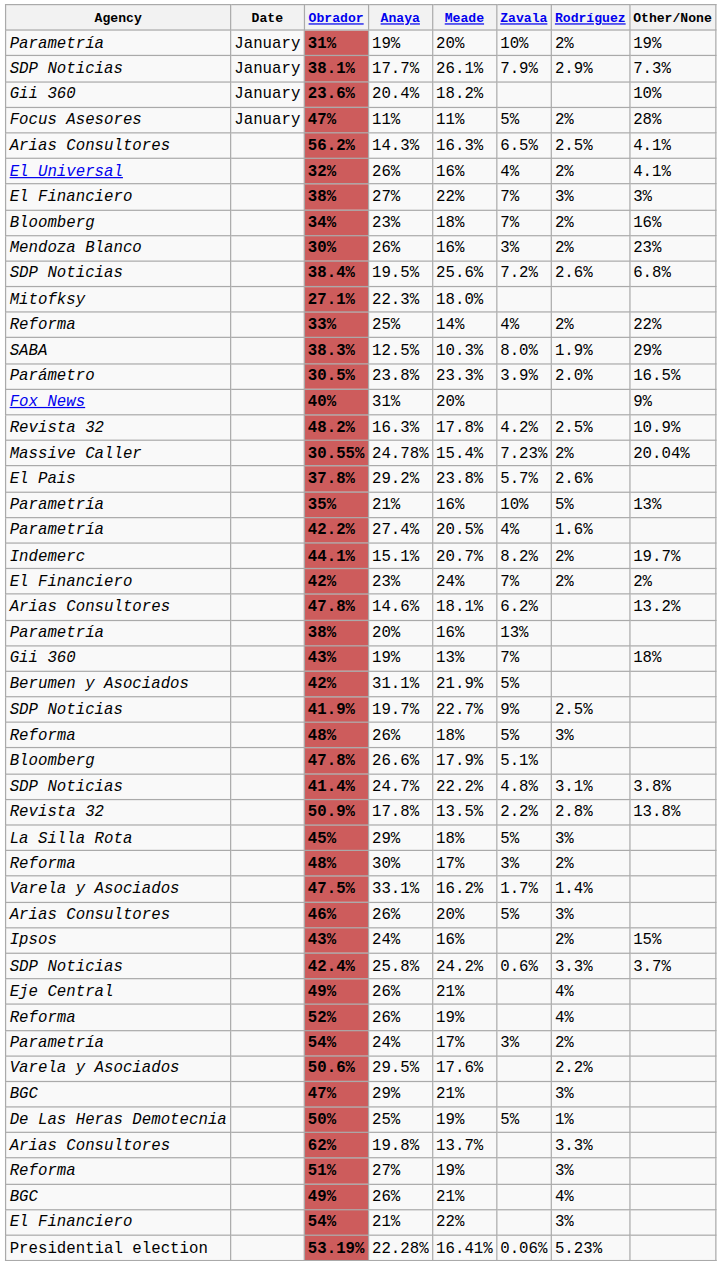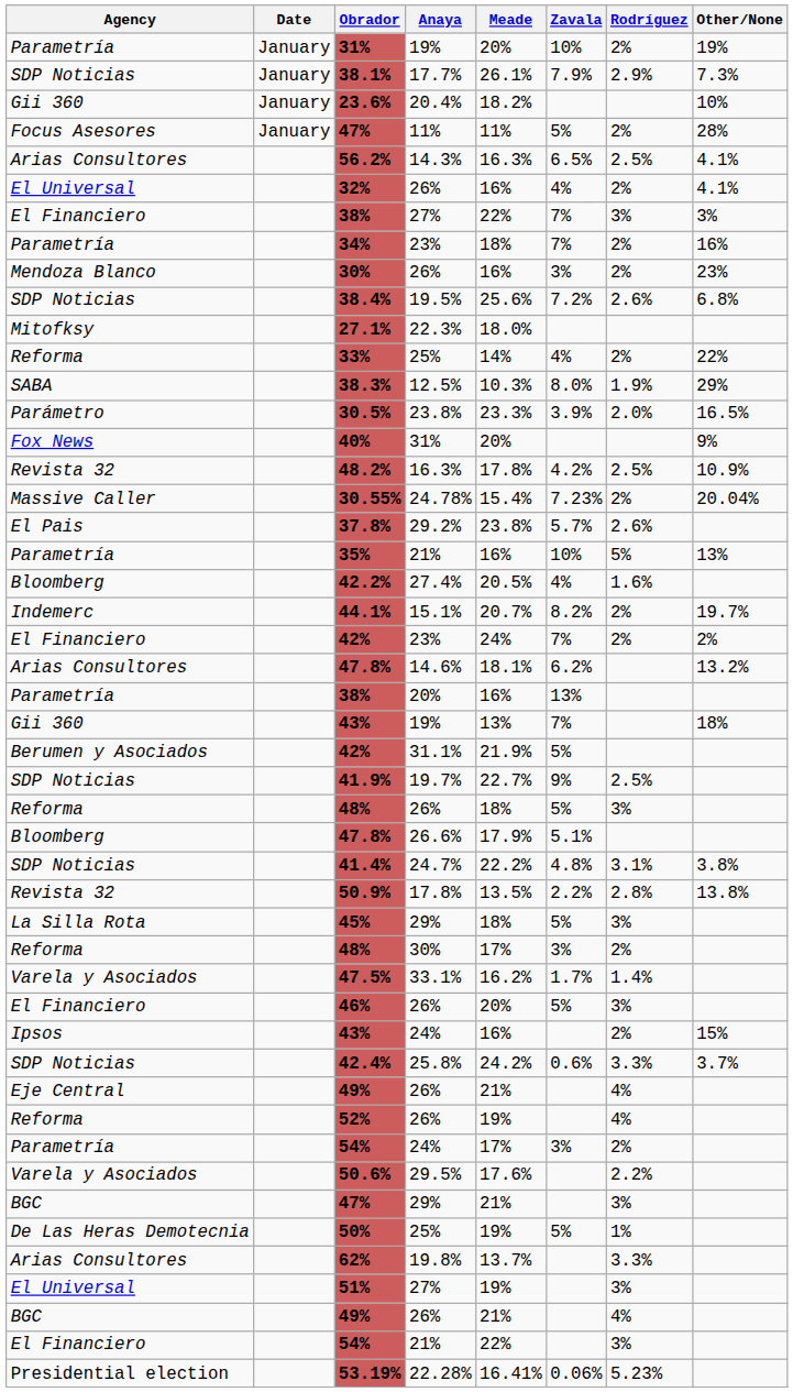34% | Agency: Bloomberg -> Parametría
42.2% | Agency: Parametría -> Bloomberg
46% | Agency: Arias Consultores -> El Financiero
51% | Agency: Reforma -> El Universal
